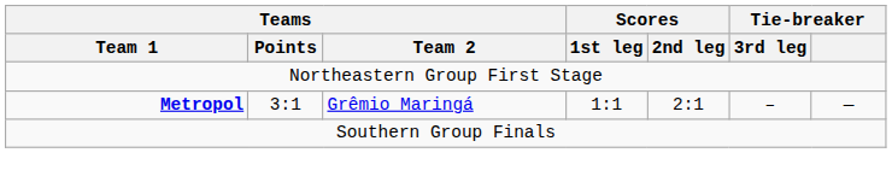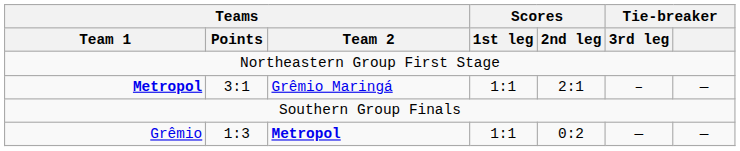+ row: Grêmio | 1:3 | Metropol | 1:1 | 0:2 | — | —
